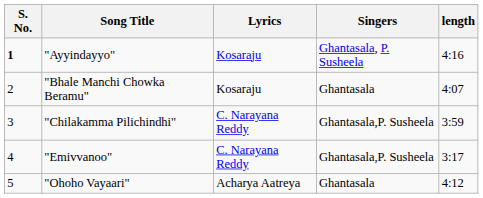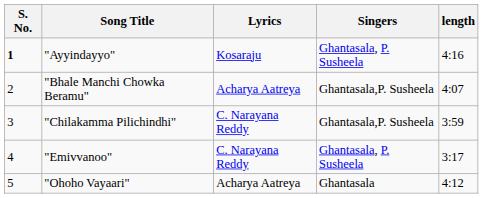"Bhale Manchi Chowka Beramu" | Lyrics: Kosaraju -> Acharya Aatreya
"Bhale Manchi Chowka Beramu" | Singers: Ghantasala -> Ghantasala,P. Susheela
"Emivvanoo" | Singers: Ghantasala,P. Susheela -> Ghantasala, P. Susheela
